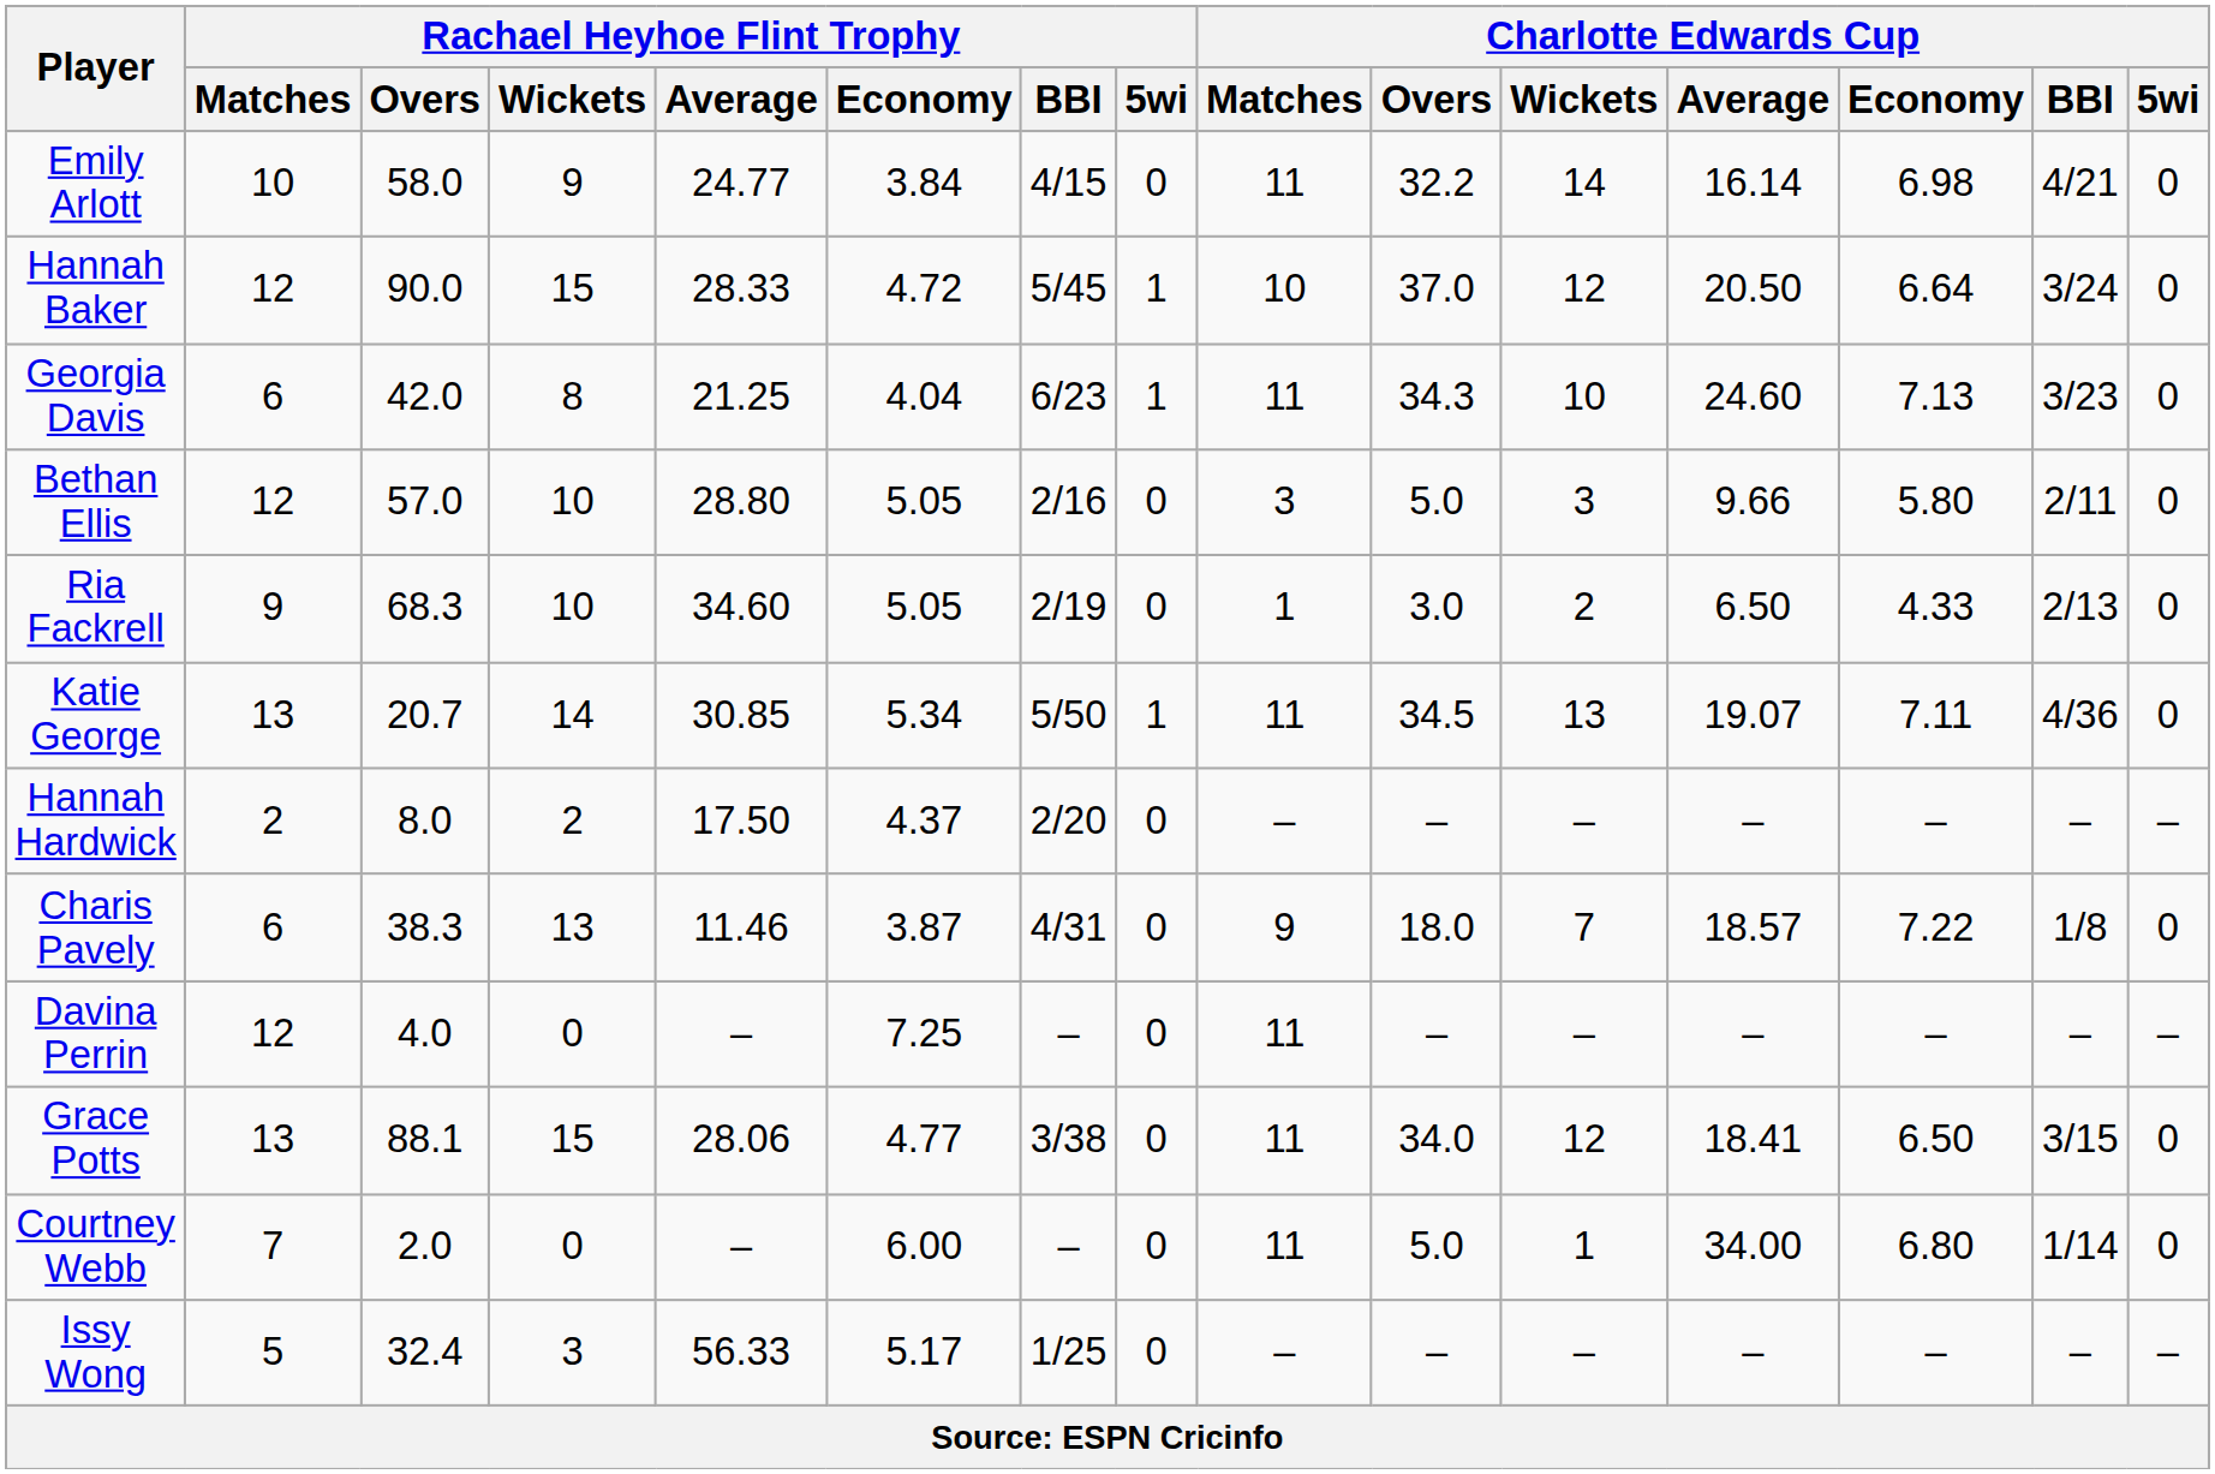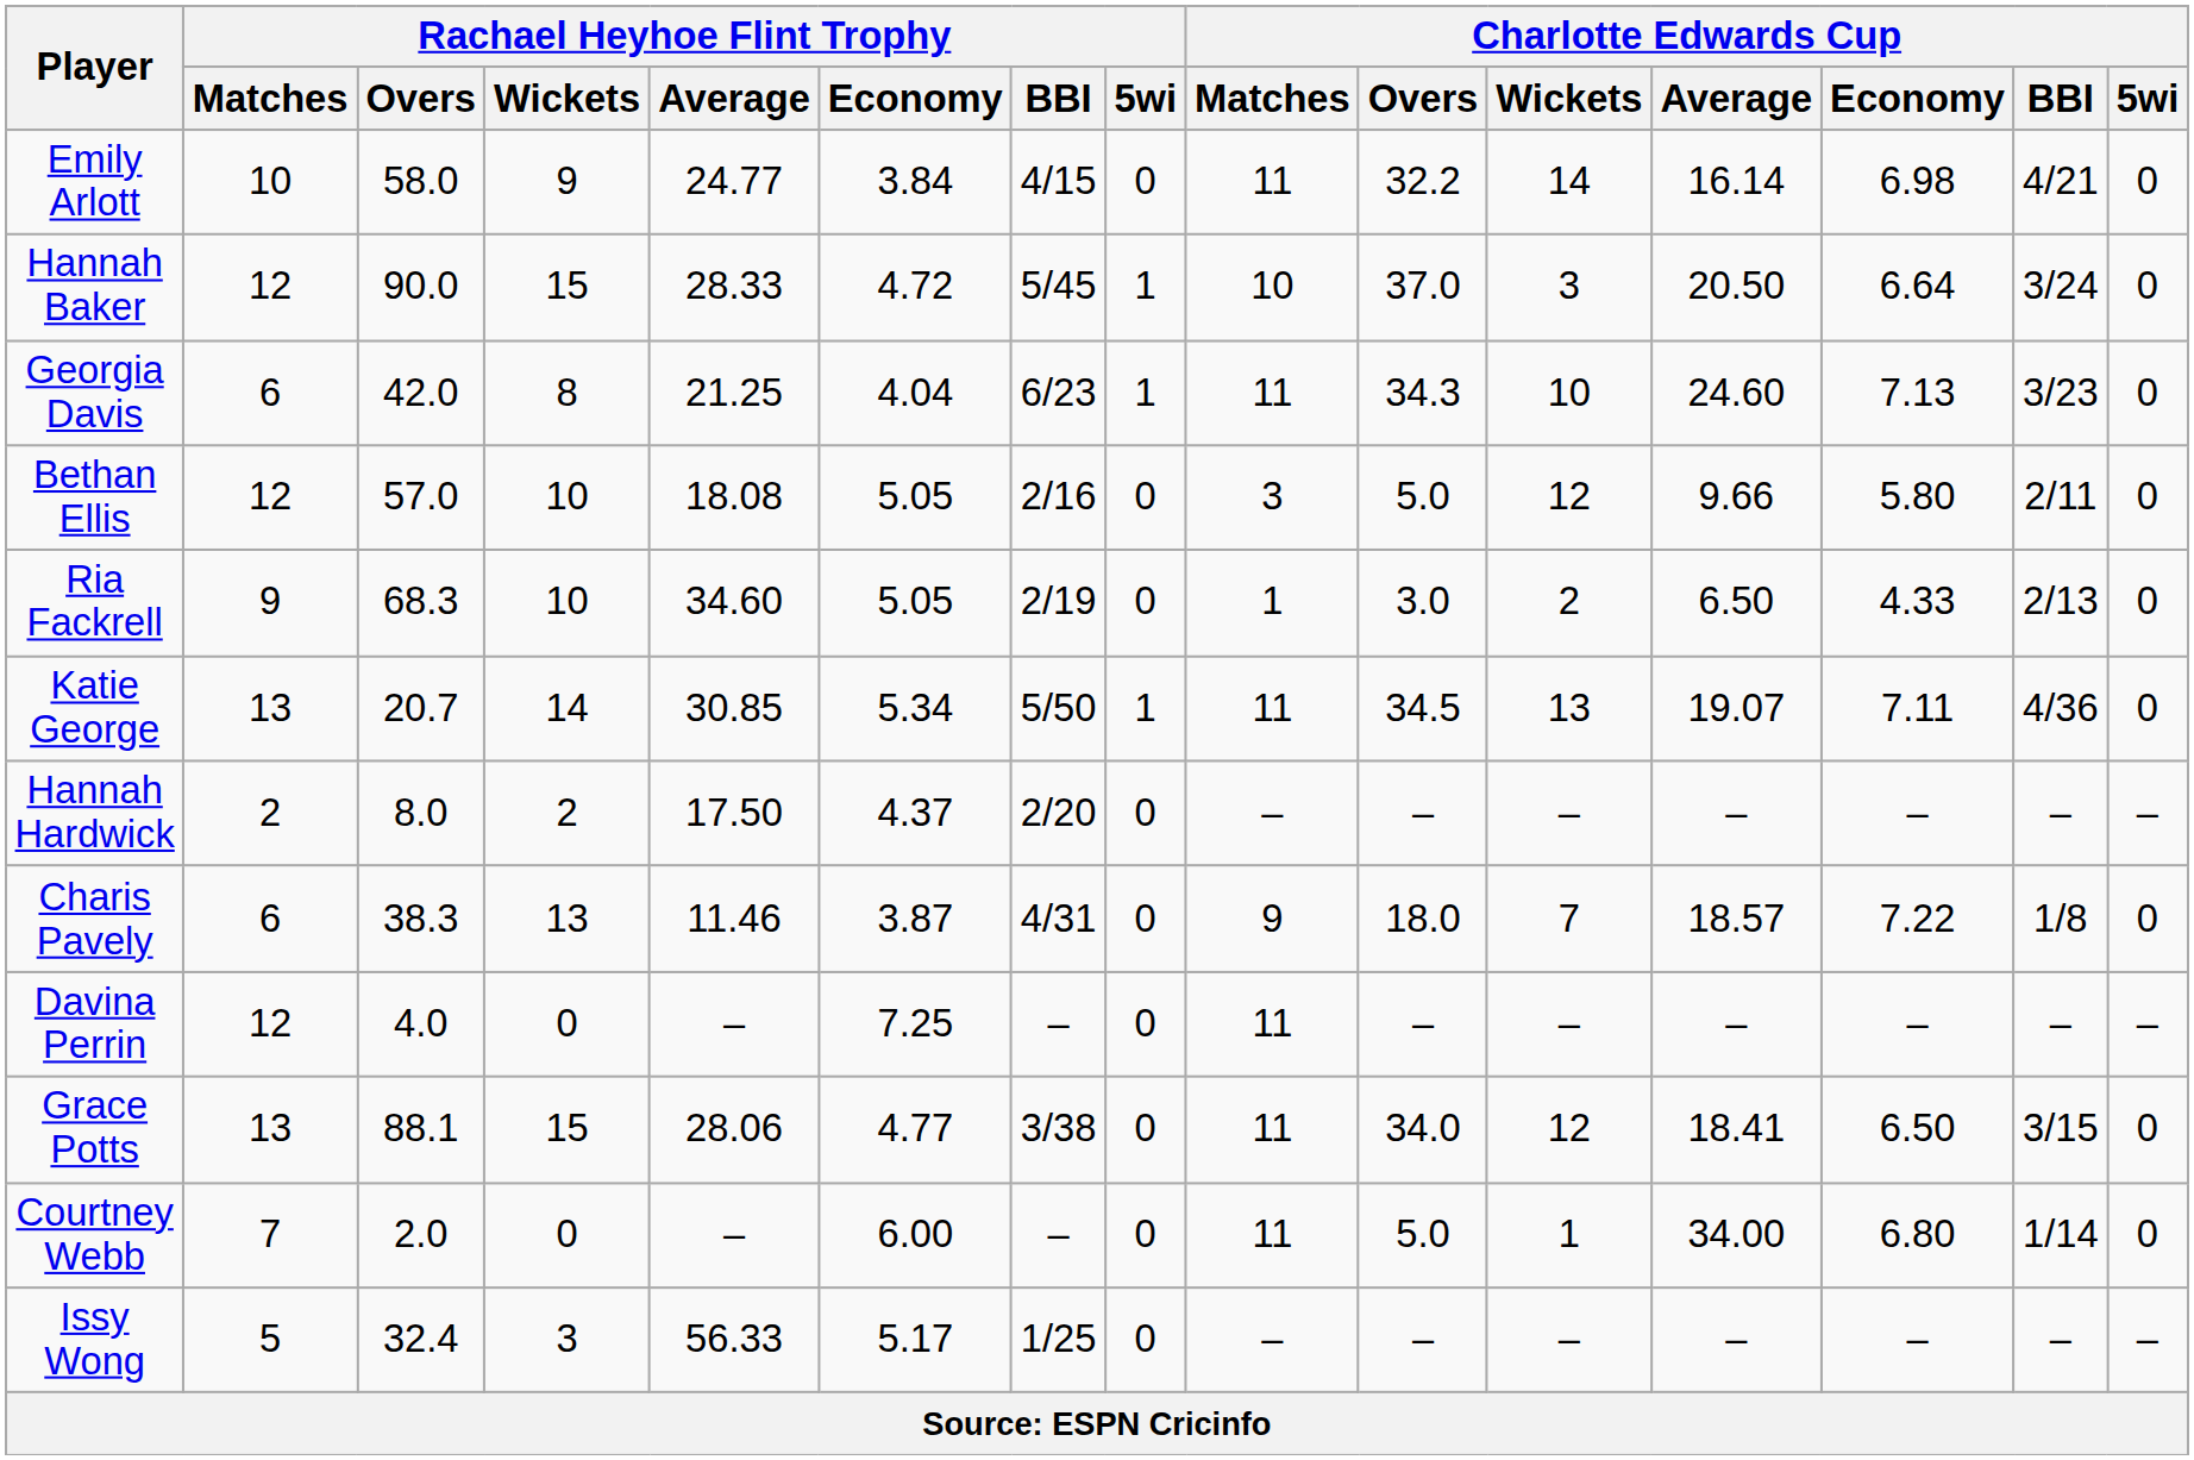Hannah Baker | Charlotte Edwards Cup / Wickets: 12 -> 3
Bethan Ellis | Rachael Heyhoe Flint Trophy / Average: 28.80 -> 18.08
Bethan Ellis | Charlotte Edwards Cup / Wickets: 3 -> 12
